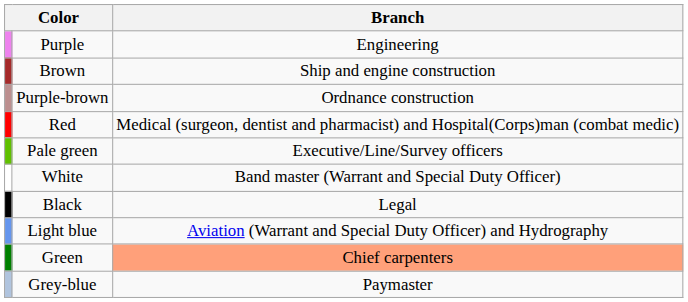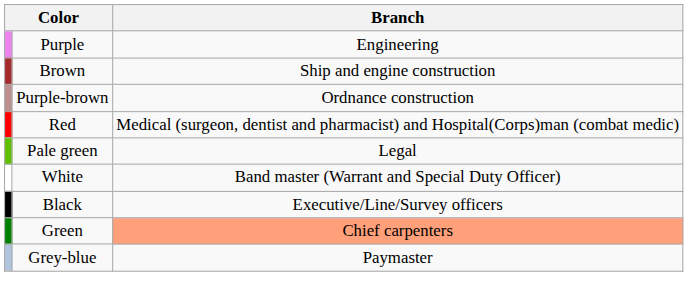Pale green | Branch: Executive/Line/Survey officers -> Legal
Black | Branch: Legal -> Executive/Line/Survey officers
- row: Light blue | Aviation (Warrant and Special Duty Officer) and Hydrography
